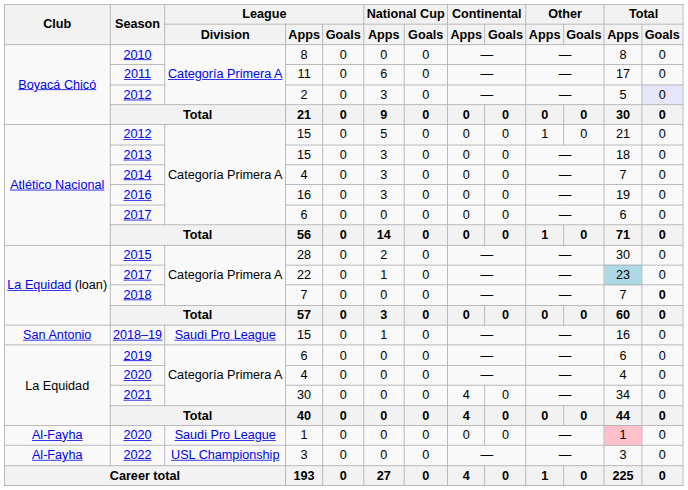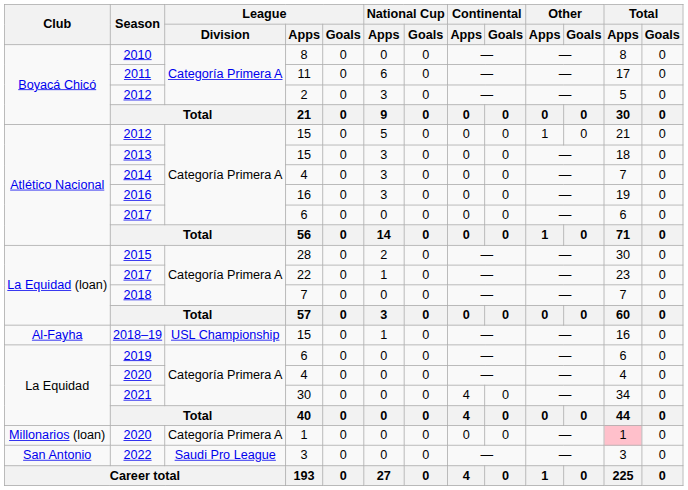2012 / 2 | Total / Goals: lavender background -> no background
2017 / 22 | Total / Apps: lightblue background -> no background
2018 | Total / Goals: bold -> normal
2018–19 | Club: San Antonio -> Al-Fayha
2018–19 | League / Division: Saudi Pro League -> USL Championship
2020 / 1 | Club: Al-Fayha -> Millonarios (loan)
2020 / 1 | League / Division: Saudi Pro League -> Categoría Primera A
2022 | Club: Al-Fayha -> San Antonio
2022 | League / Division: USL Championship -> Saudi Pro League
